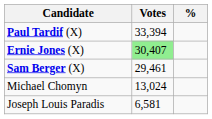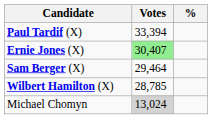Sam Berger (X) | Votes: 29,461 -> 29,464
+ row: Wilbert Hamilton (X) | 28,785
Michael Chomyn | Votes: no background -> lightgrey background
- row: Joseph Louis Paradis | 6,581
